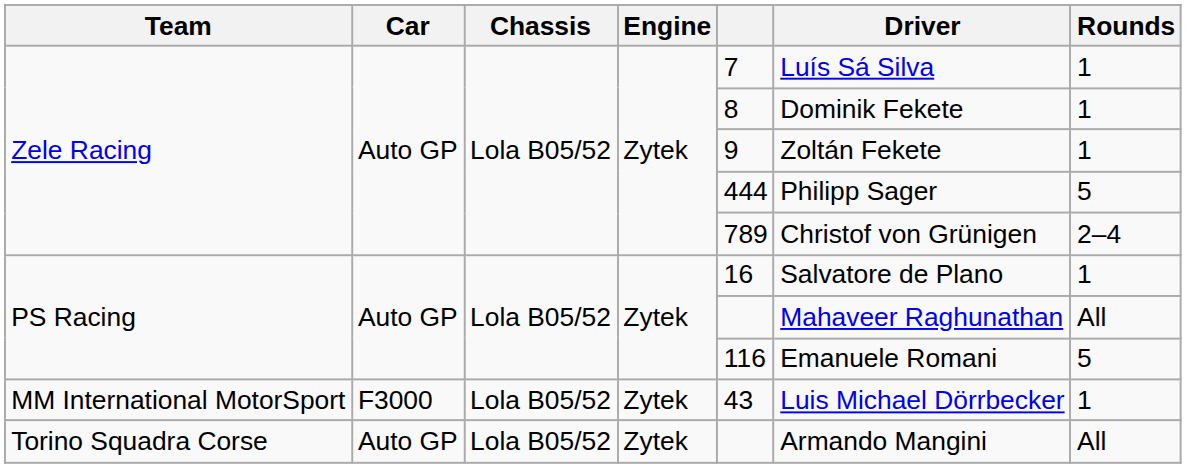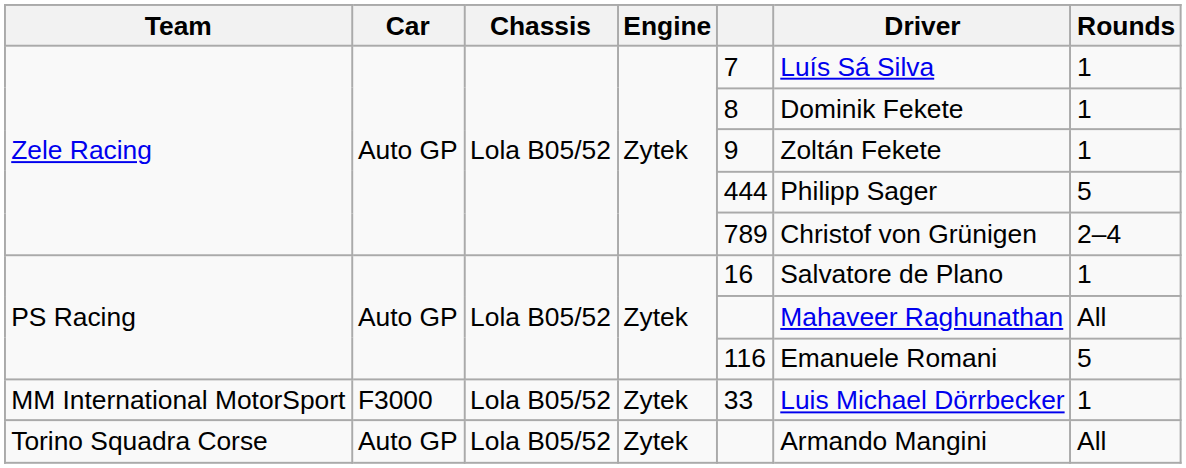MM International MotorSport | column 5: 43 -> 33
